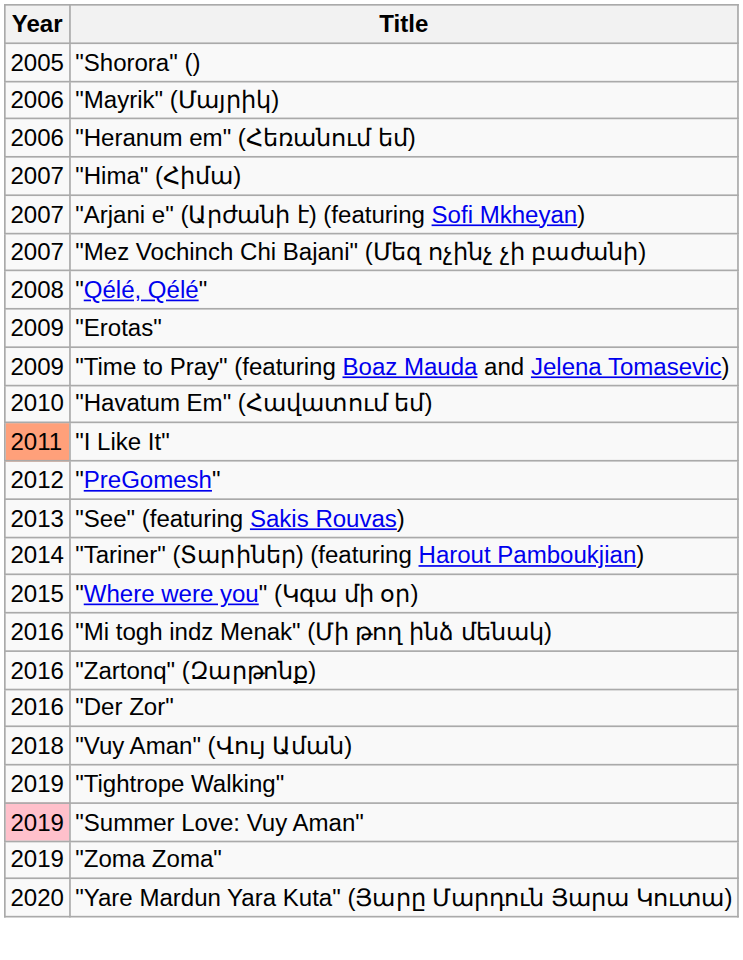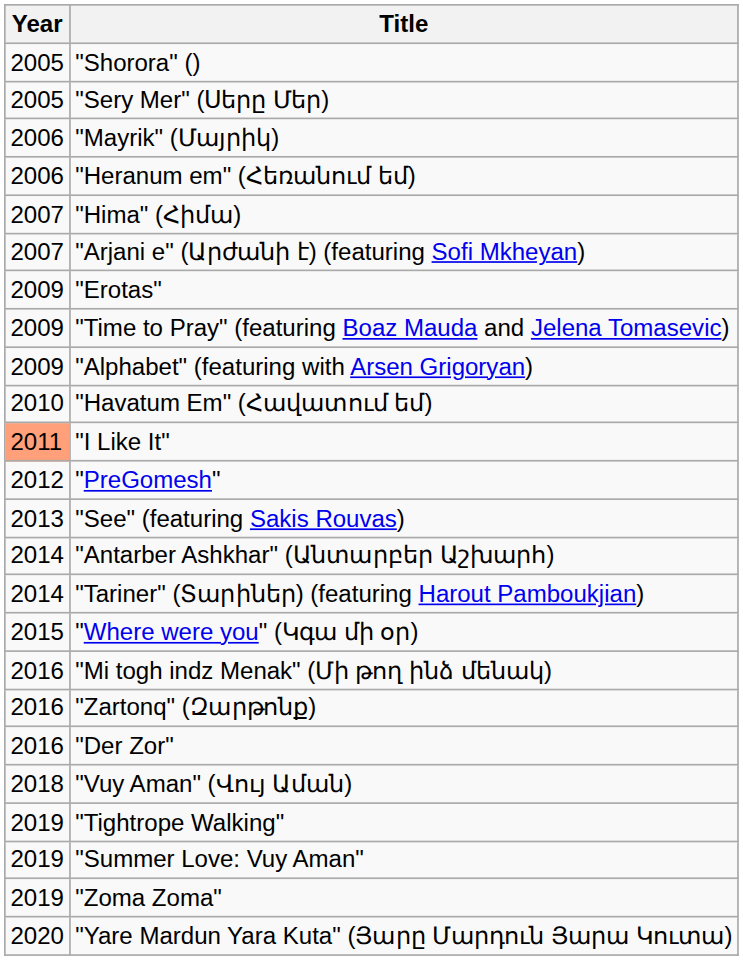+ row: 2005 | "Sery Mer" (Սերը Մեր)
- row: 2007 | "Mez Vochinch Chi Bajani" (Մեզ ոչինչ չի բաժանի)
- row: 2008 | "Qélé, Qélé"
+ row: 2009 | "Alphabet" (featuring with Arsen Grigoryan)
+ row: 2014 | "Antarber Ashkhar" (Անտարբեր Աշխարհ)
"Summer Love: Vuy Aman" | Year: pink background -> no background
